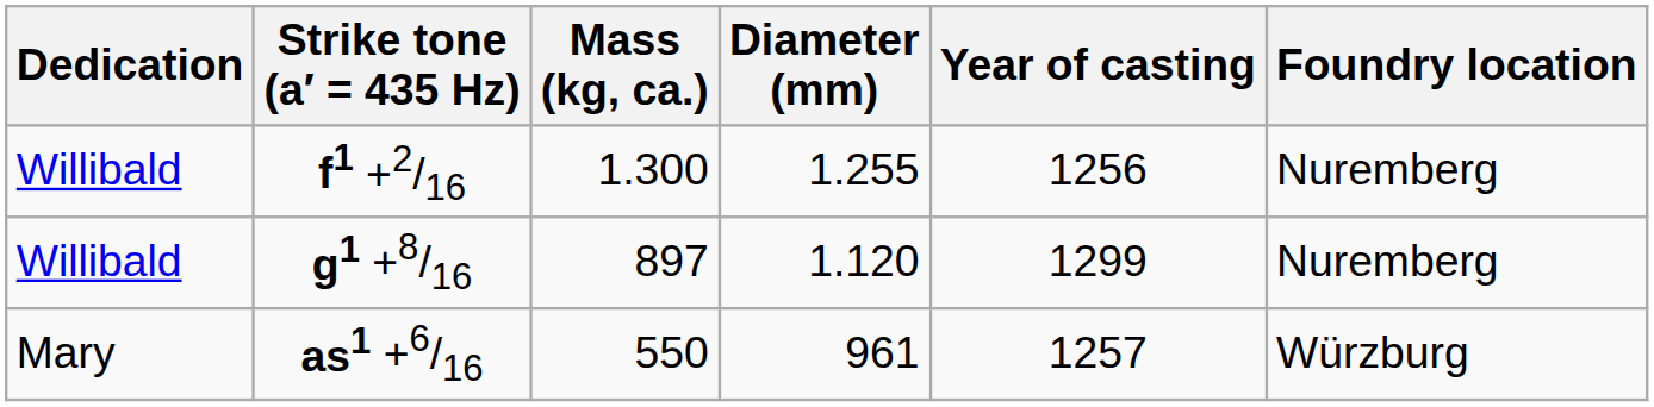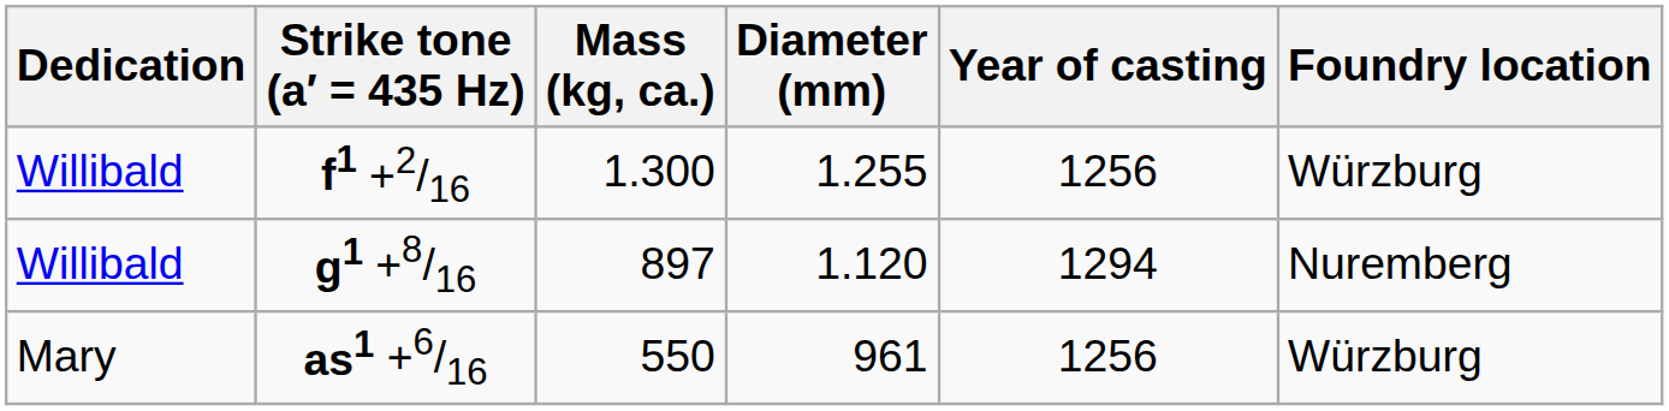f1 +2/16 | Foundry location: Nuremberg -> Würzburg
g1 +8/16 | Year of casting: 1299 -> 1294
as1 +6/16 | Year of casting: 1257 -> 1256
